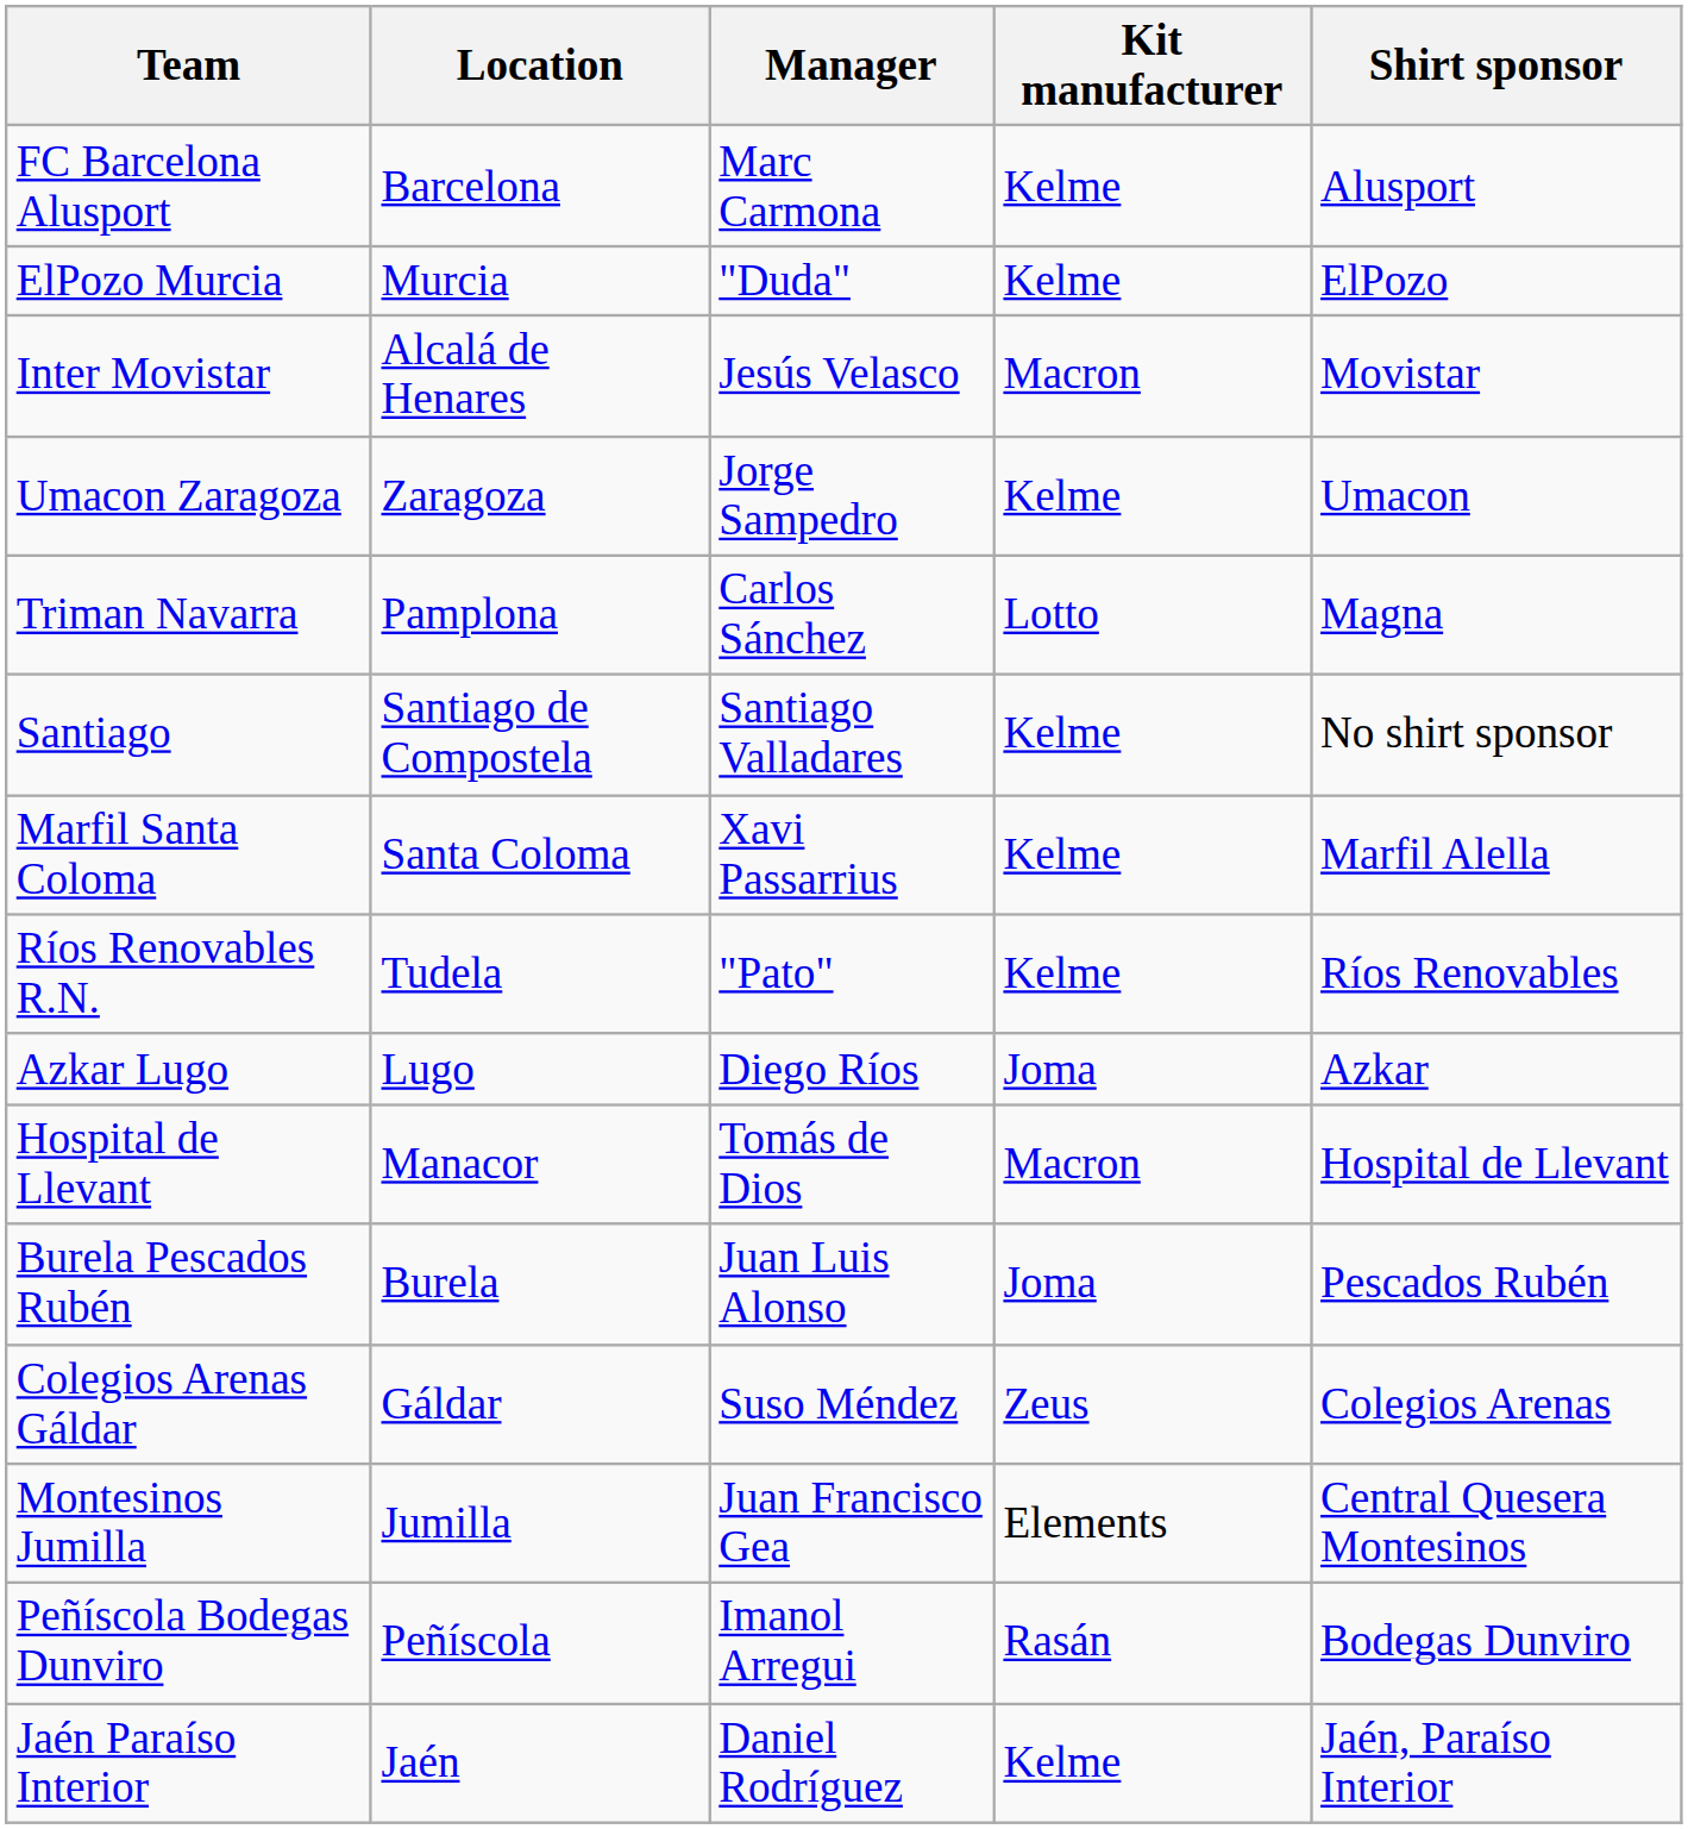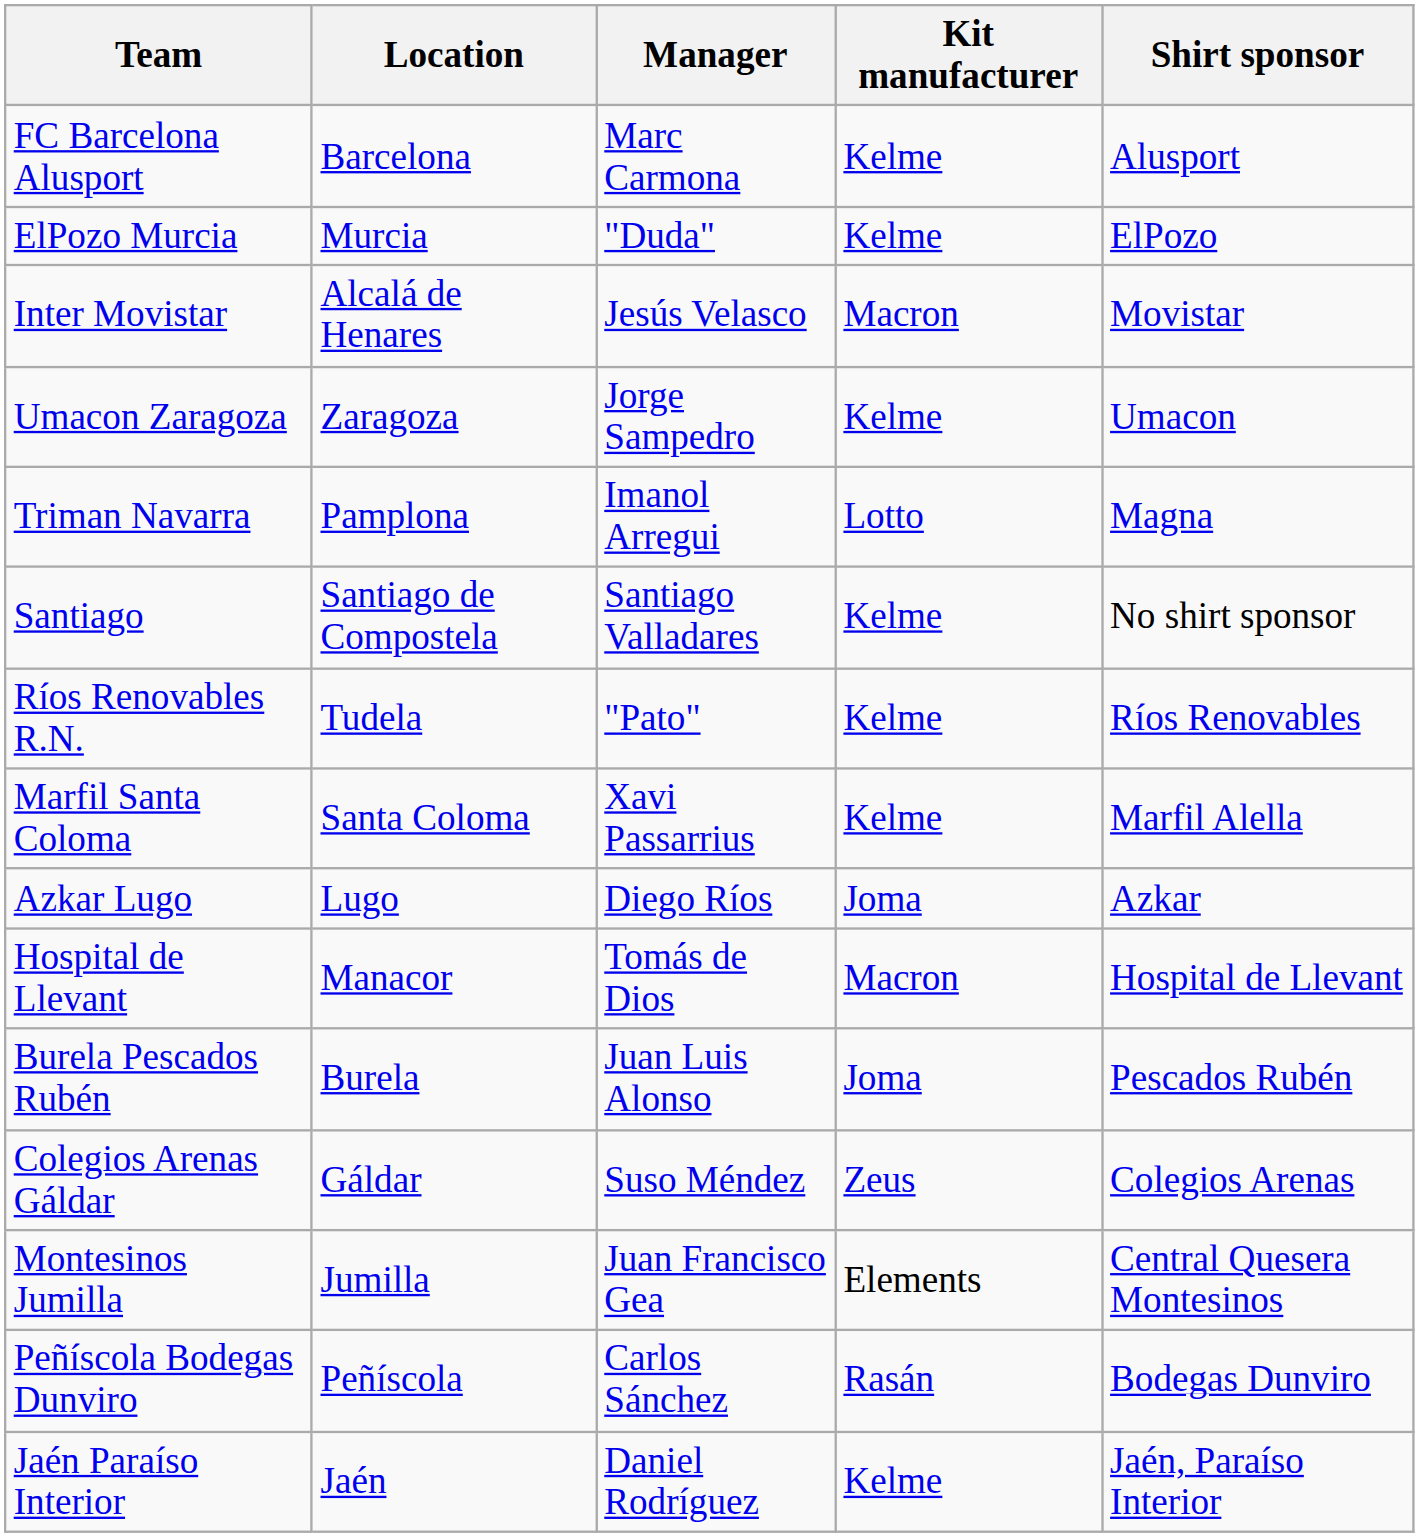Triman Navarra | Manager: Carlos Sánchez -> Imanol Arregui
rows swapped: Ríos Renovables R.N. <-> Marfil Santa Coloma
Peñíscola Bodegas Dunviro | Manager: Imanol Arregui -> Carlos Sánchez
